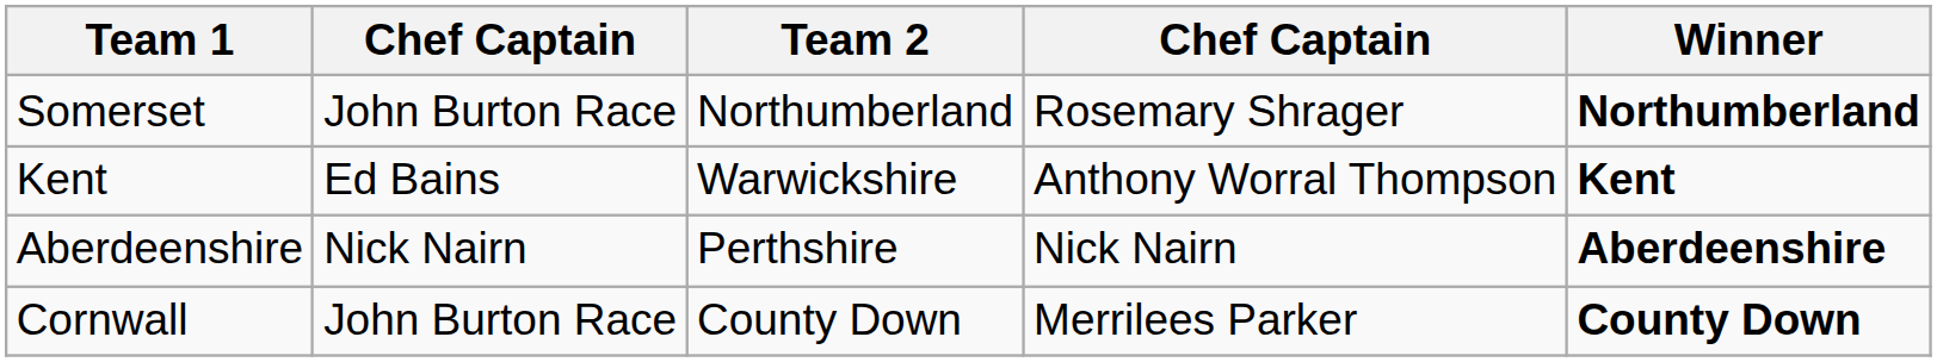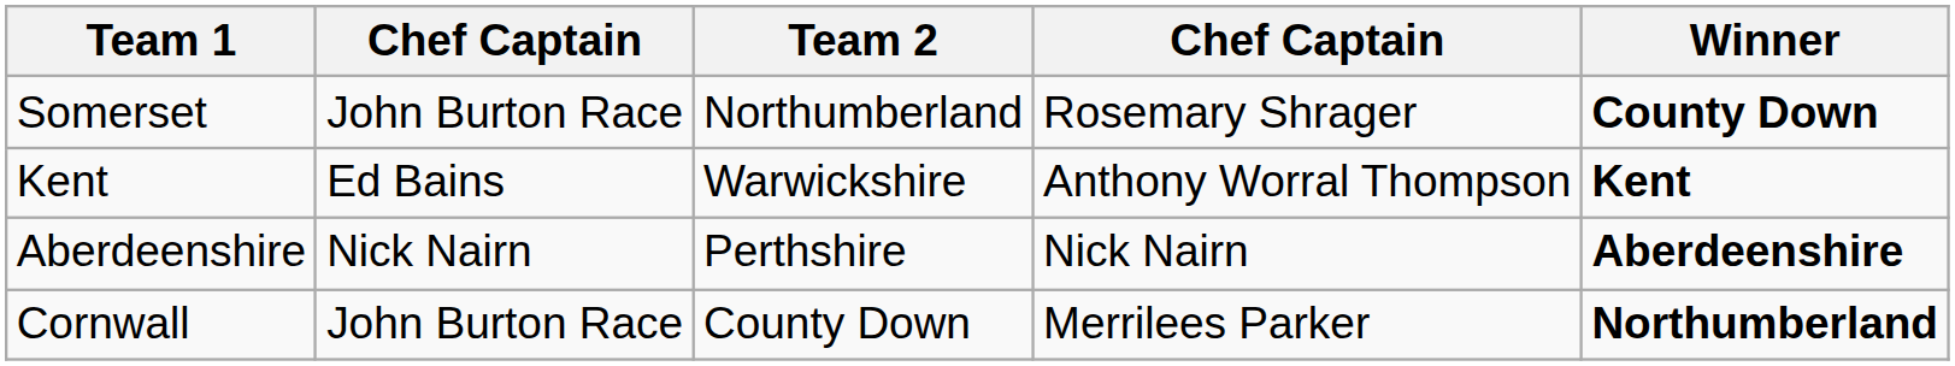Somerset | Winner: Northumberland -> County Down
Cornwall | Winner: County Down -> Northumberland
